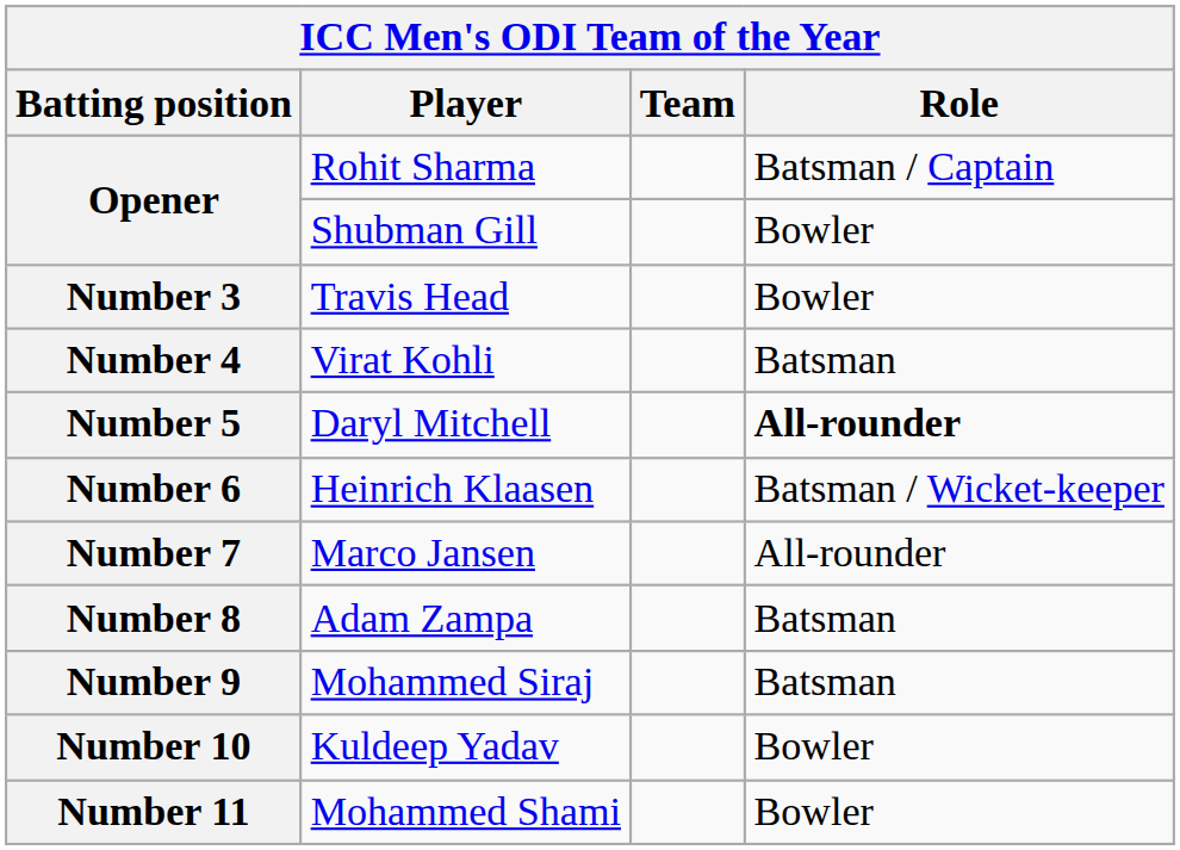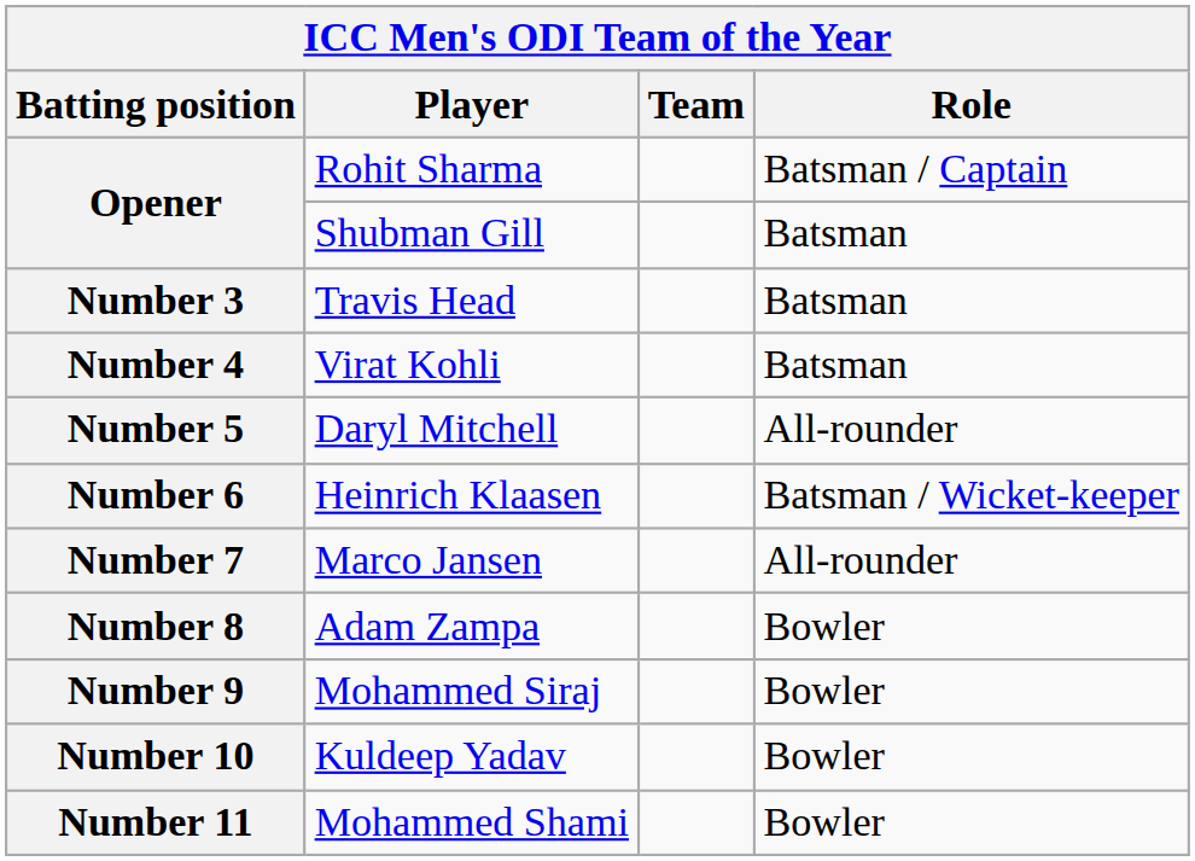Opener / Shubman Gill | Role: Bowler -> Batsman
Number 3 | Role: Bowler -> Batsman
Number 5 | Role: bold -> normal
Number 8 | Role: Batsman -> Bowler
Number 9 | Role: Batsman -> Bowler
